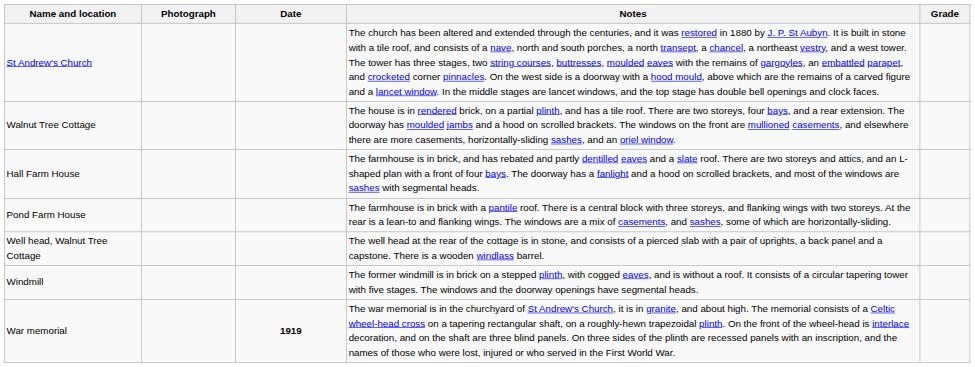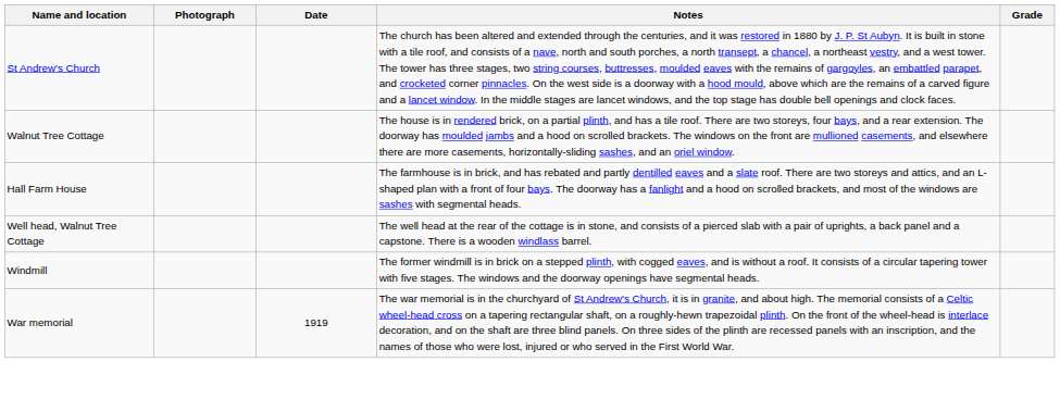- row: Pond Farm House | The farmhouse is in brick with a pantile roof. There is a central block with three storeys, and flanking wings with two storeys. At the rear is a lean-to and flanking wings. The windows are a mix of casements, and sashes, some of which are horizontally-sliding.
War memorial | Date: bold -> normal
